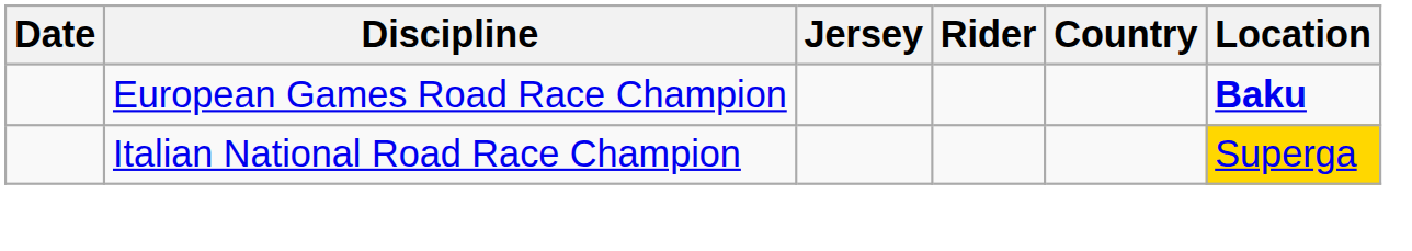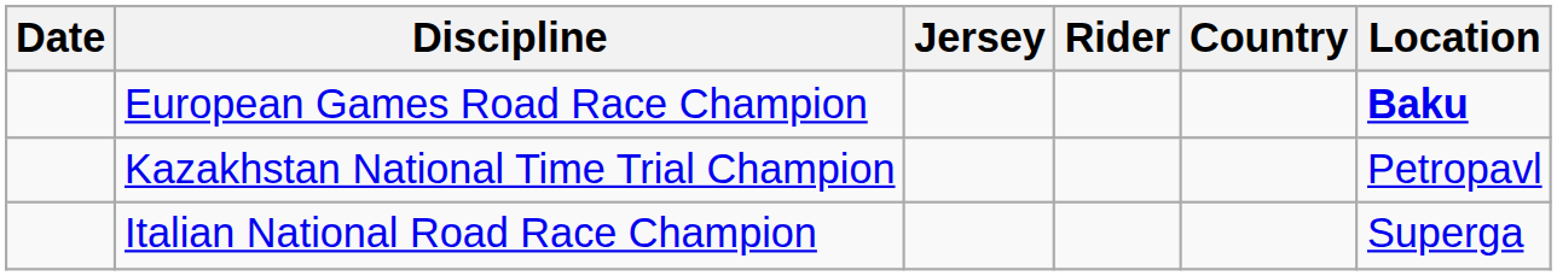+ row: Kazakhstan National Time Trial Champion | Petropavl
Italian National Road Race Champion | Location: gold background -> no background
